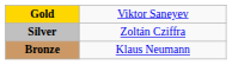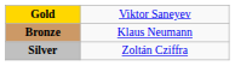rows swapped: Silver <-> Bronze
